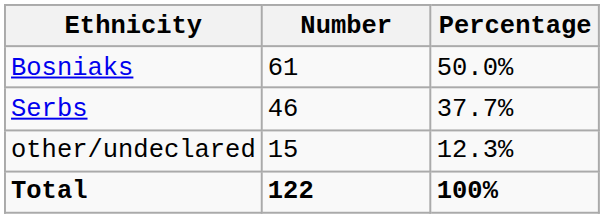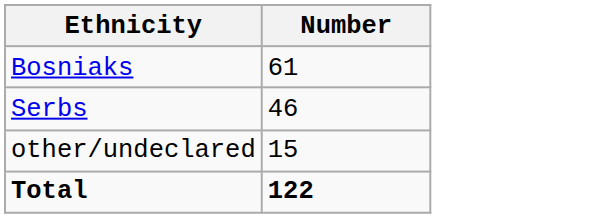- column: Percentage | 50.0% | 37.7% | 12.3% | 100%
